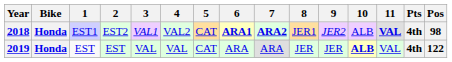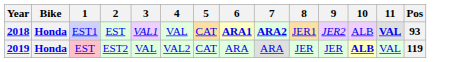- column: Pts | 4th | 4th
2018 | 2: EST2 -> EST
2018 | 4: VAL2 -> VAL
2018 | Pos: 98 -> 93
2019 | 1: no background -> pink background
2019 | 2: EST -> EST2
2019 | 4: VAL -> VAL2
2019 | Pos: 122 -> 119
